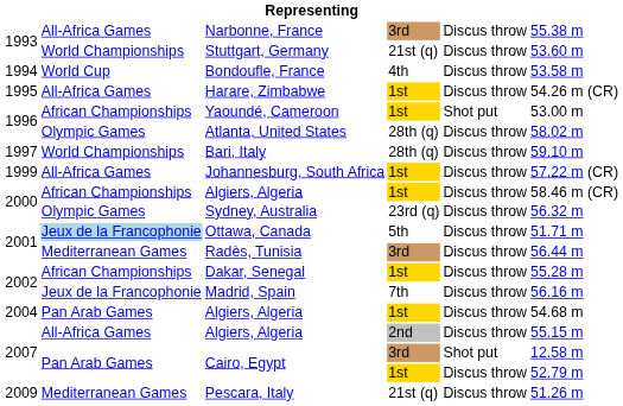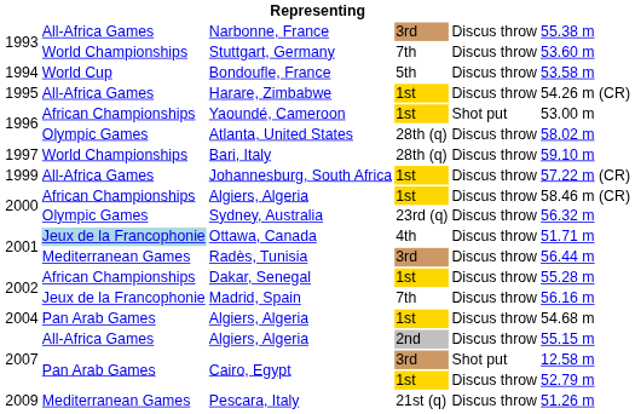Stuttgart, Germany | column 4: 21st (q) -> 7th
Bondoufle, France | column 4: 4th -> 5th
Ottawa, Canada | column 4: 5th -> 4th
